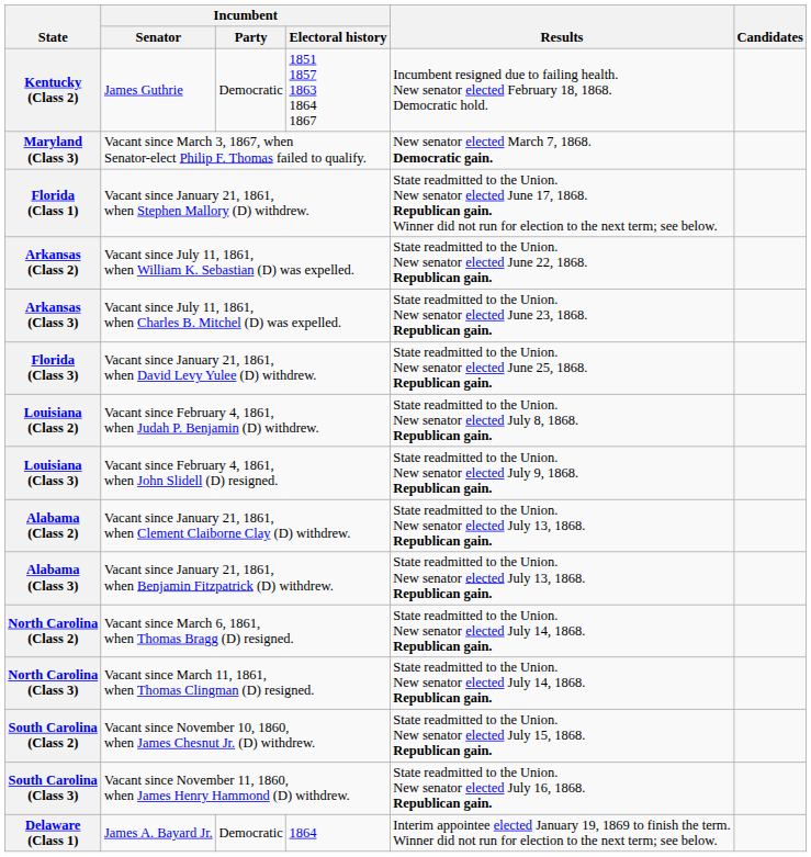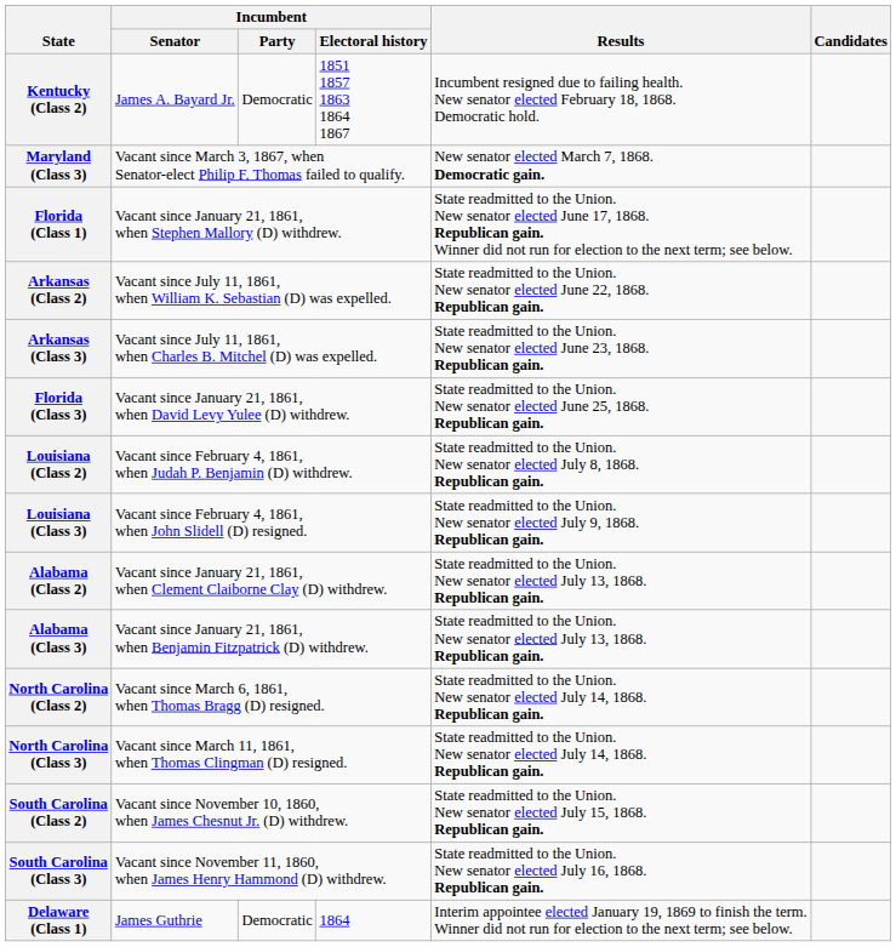Kentucky (Class 2) | Incumbent / Senator: James Guthrie -> James A. Bayard Jr.
Delaware (Class 1) | Incumbent / Senator: James A. Bayard Jr. -> James Guthrie
